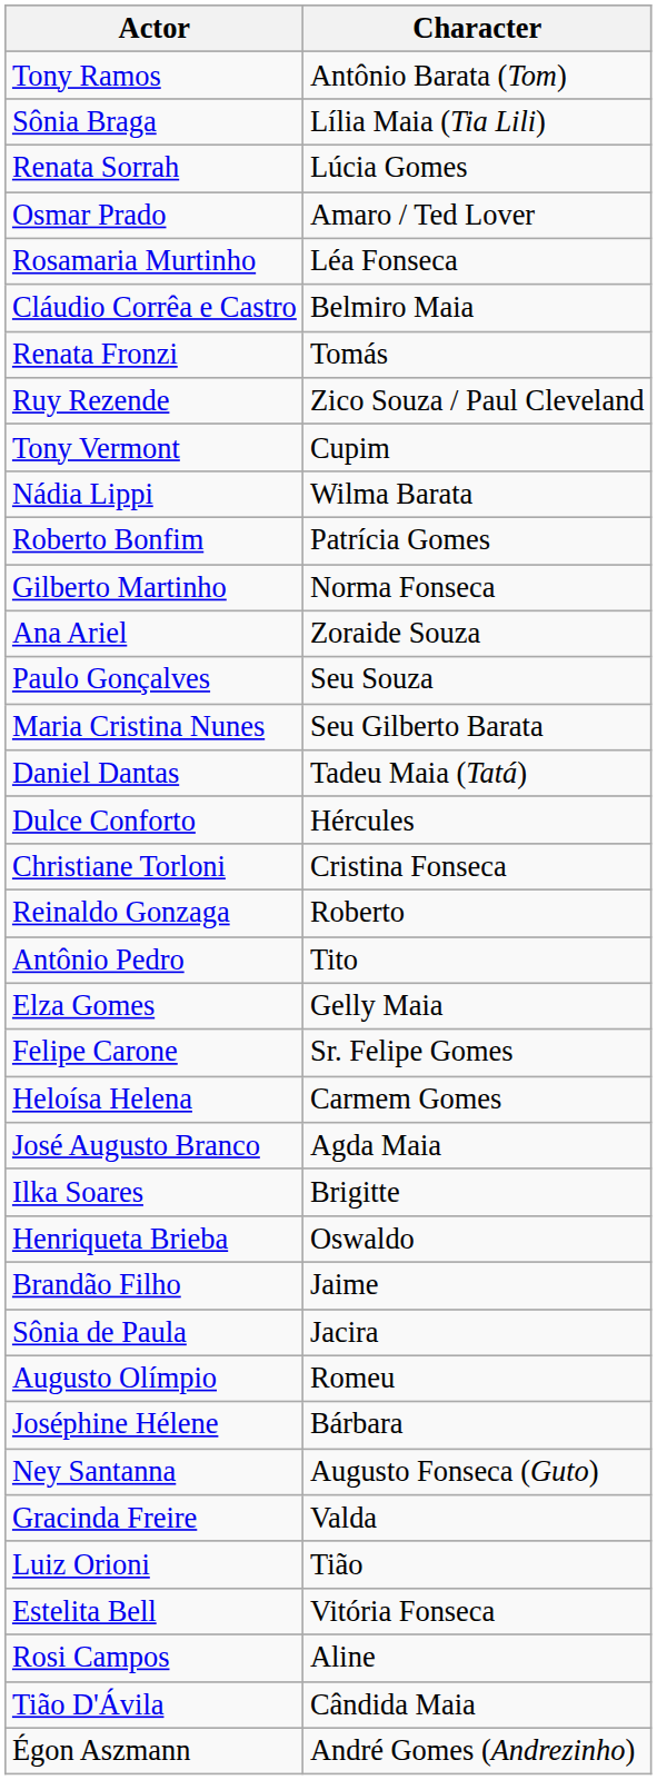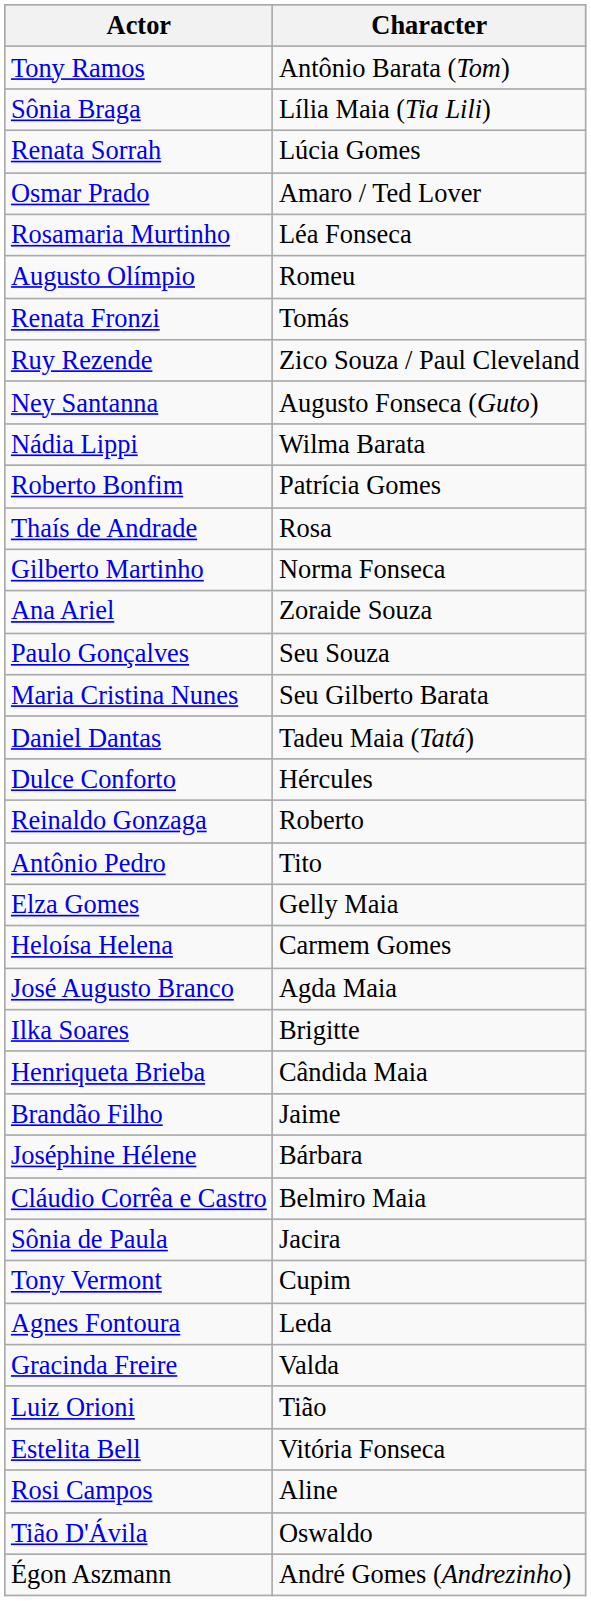rows swapped: Cláudio Corrêa e Castro <-> Augusto Olímpio
rows swapped: Ney Santanna <-> Tony Vermont
+ row: Thaís de Andrade | Rosa
- row: Christiane Torloni | Cristina Fonseca
- row: Felipe Carone | Sr. Felipe Gomes
Henriqueta Brieba | Character: Oswaldo -> Cândida Maia
rows swapped: Sônia de Paula <-> Joséphine Hélene
+ row: Agnes Fontoura | Leda
Tião D'Ávila | Character: Cândida Maia -> Oswaldo
